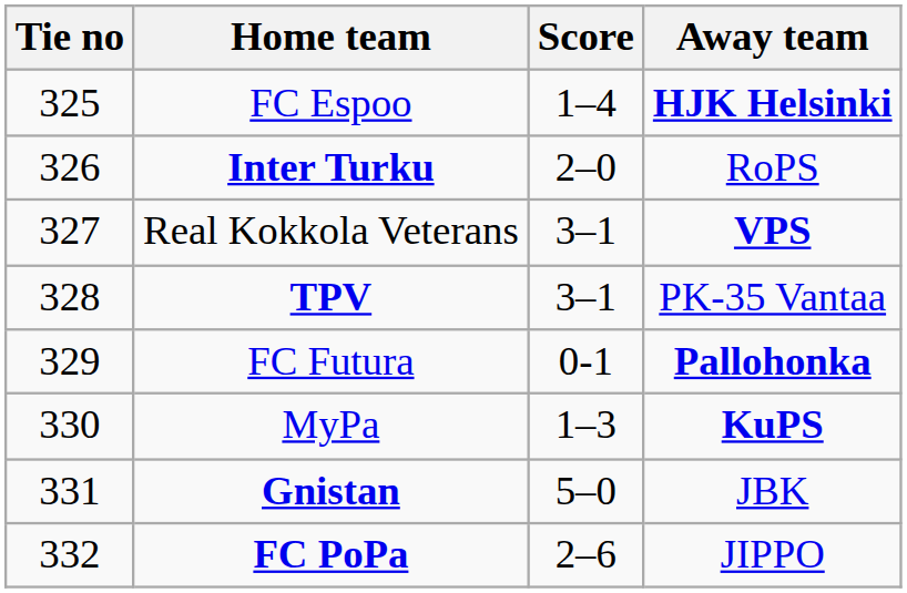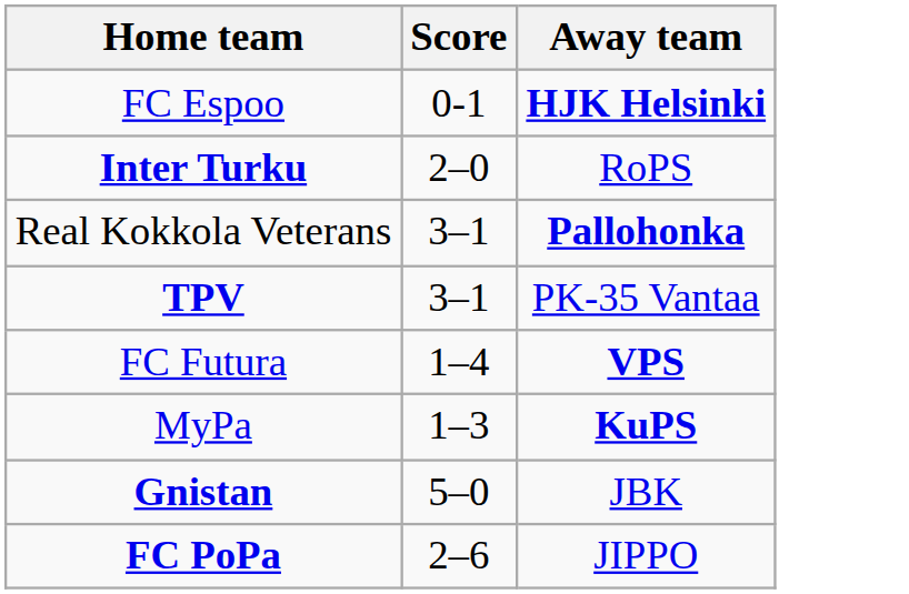- column: Tie no | 325 | 326 | 327 | 328 | 329 | 330 | 331 | 332
FC Espoo | Score: 1–4 -> 0-1
Real Kokkola Veterans | Away team: VPS -> Pallohonka
FC Futura | Score: 0-1 -> 1–4
FC Futura | Away team: Pallohonka -> VPS
